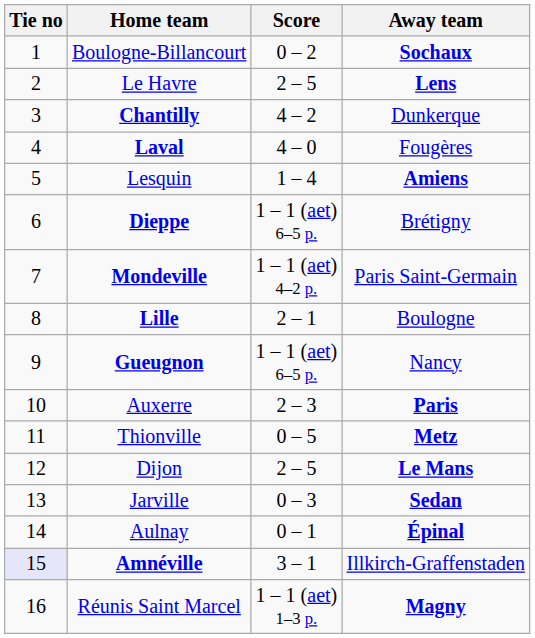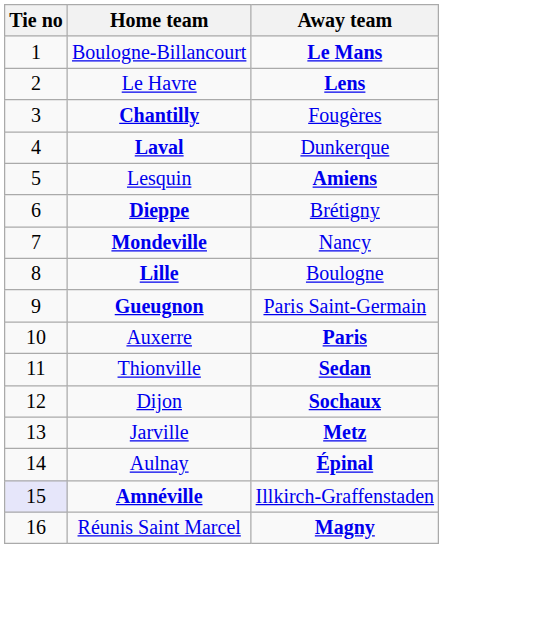- column: Score | 0 – 2 | 2 – 5 | 4 – 2 | 4 – 0 | 1 – 4 | 1 – 1 (aet) 6–5 p. | 1 – 1 (aet) 4–2 p. | 2 – 1 | 1 – 1 (aet) 6–5 p. | 2 – 3 | 0 – 5 | 2 – 5 | 0 – 3 | 0 – 1 | 3 – 1 | 1 – 1 (aet) 1–3 p.
Boulogne-Billancourt | Away team: Sochaux -> Le Mans
Chantilly | Away team: Dunkerque -> Fougères
Laval | Away team: Fougères -> Dunkerque
Mondeville | Away team: Paris Saint-Germain -> Nancy
Gueugnon | Away team: Nancy -> Paris Saint-Germain
Thionville | Away team: Metz -> Sedan
Dijon | Away team: Le Mans -> Sochaux
Jarville | Away team: Sedan -> Metz
